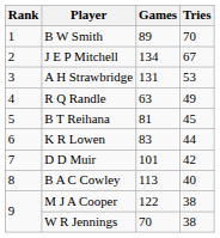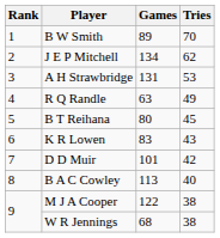J E P Mitchell | Tries: 67 -> 62
B T Reihana | Games: 81 -> 80
K R Lowen | Tries: 44 -> 43
W R Jennings | Games: 70 -> 68
